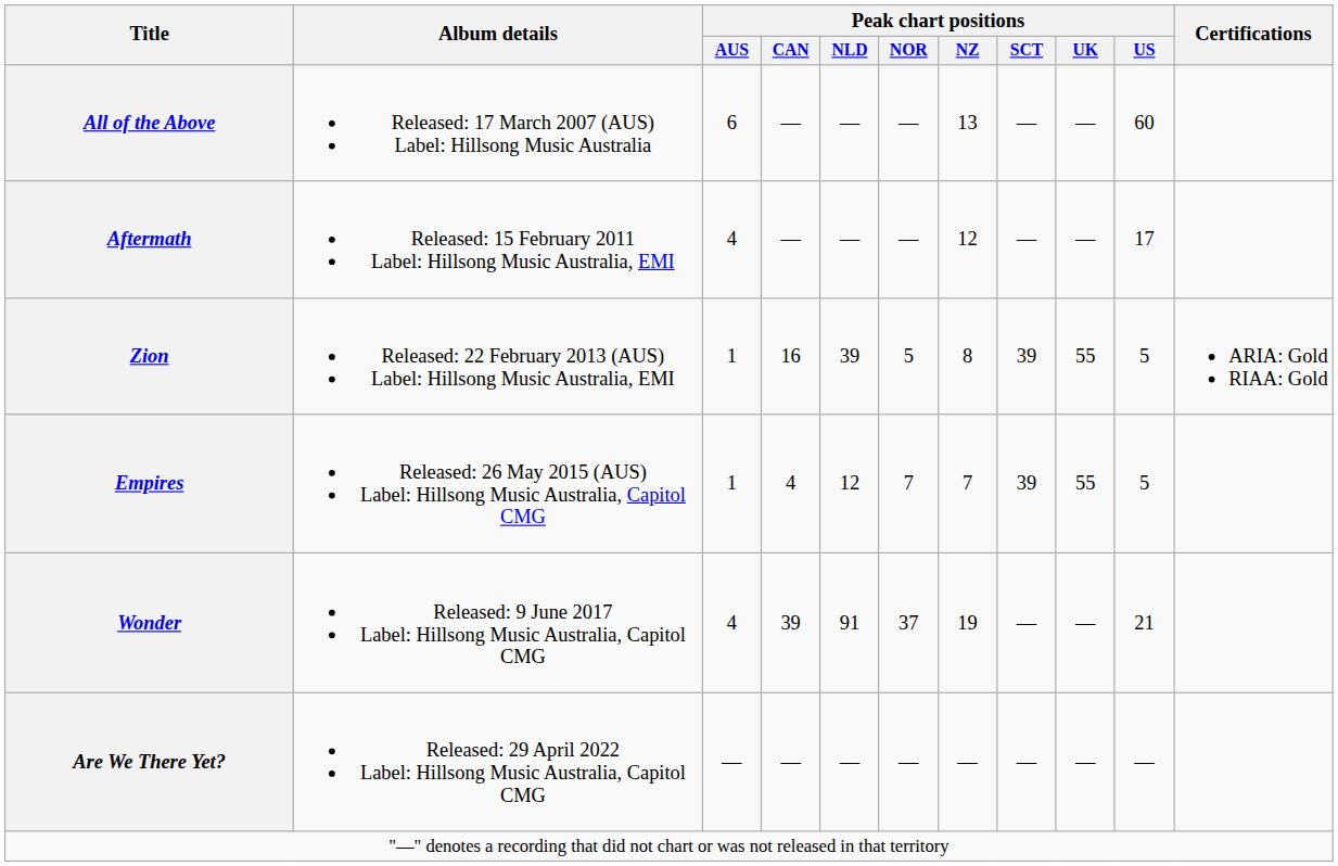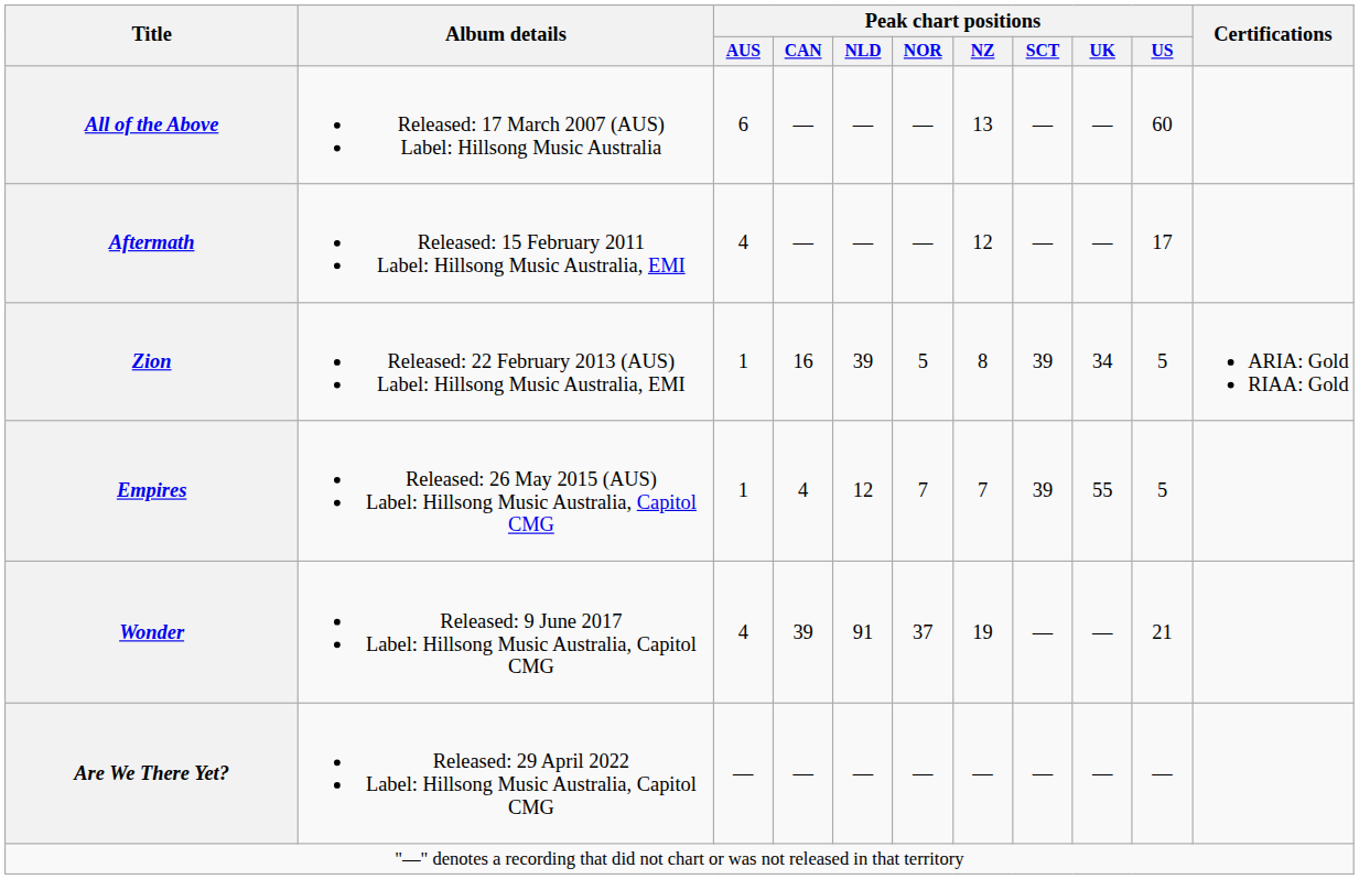Zion | Peak chart positions / UK: 55 -> 34
